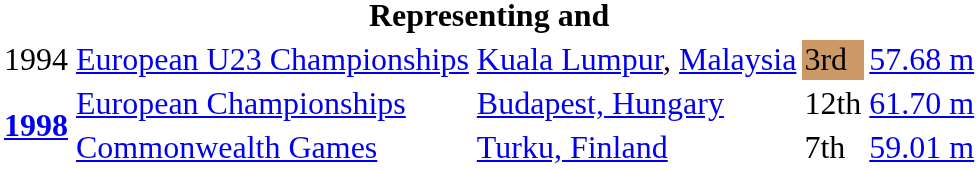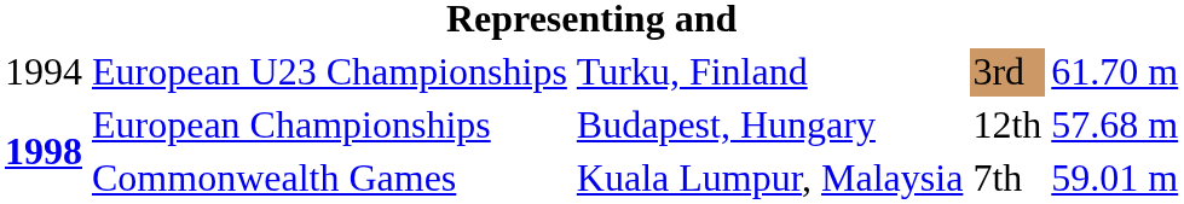European U23 Championships | column 3: Kuala Lumpur, Malaysia -> Turku, Finland
European U23 Championships | column 5: 57.68 m -> 61.70 m
European Championships | column 5: 61.70 m -> 57.68 m
Commonwealth Games | column 3: Turku, Finland -> Kuala Lumpur, Malaysia
